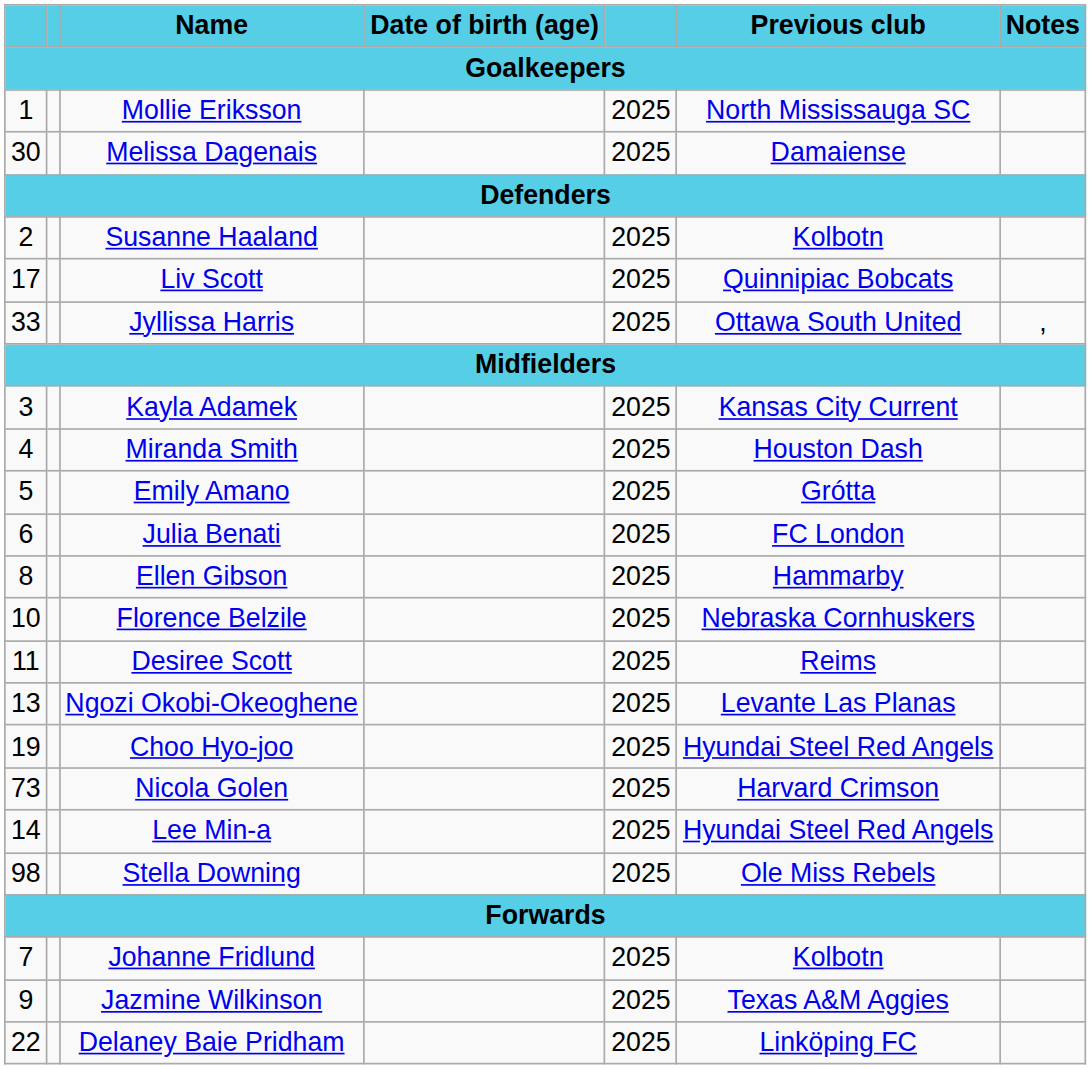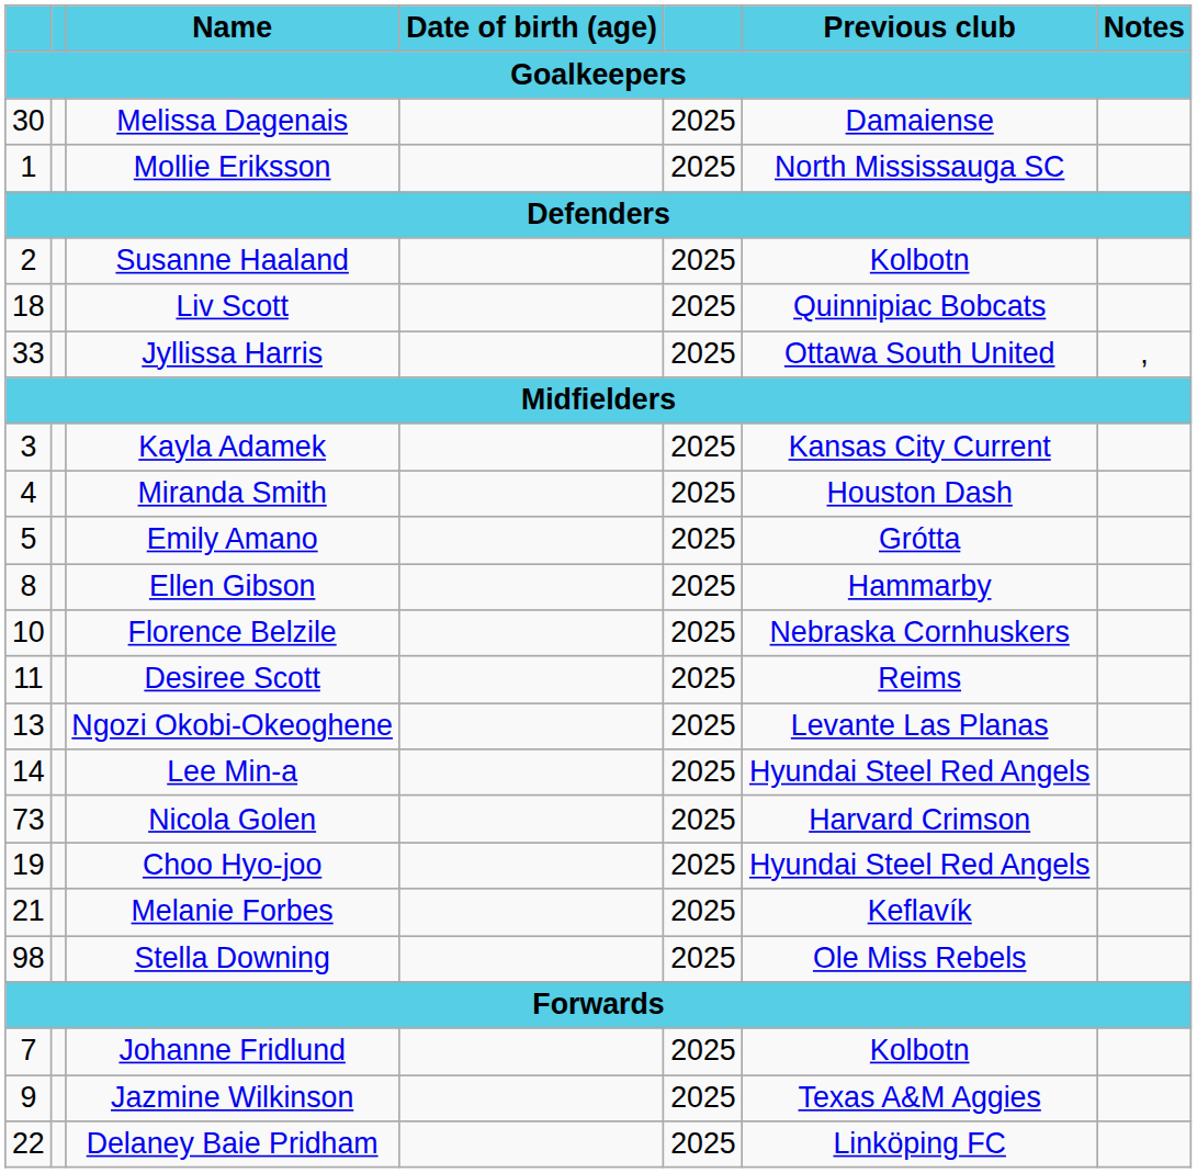rows swapped: Mollie Eriksson <-> Melissa Dagenais
Liv Scott | column 1: 17 -> 18
- row: 6 | Julia Benati | 2025 | FC London
rows swapped: Lee Min-a <-> Choo Hyo-joo
+ row: 21 | Melanie Forbes | 2025 | Keflavík
